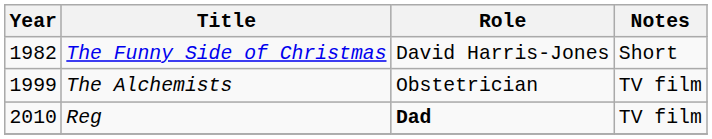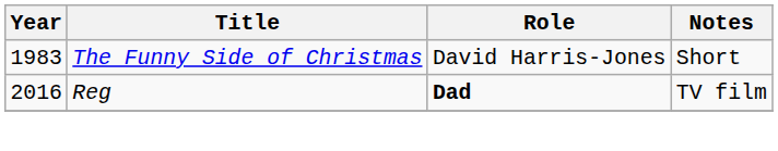The Funny Side of Christmas | Year: 1982 -> 1983
- row: 1999 | The Alchemists | Obstetrician | TV film
Reg | Year: 2010 -> 2016
